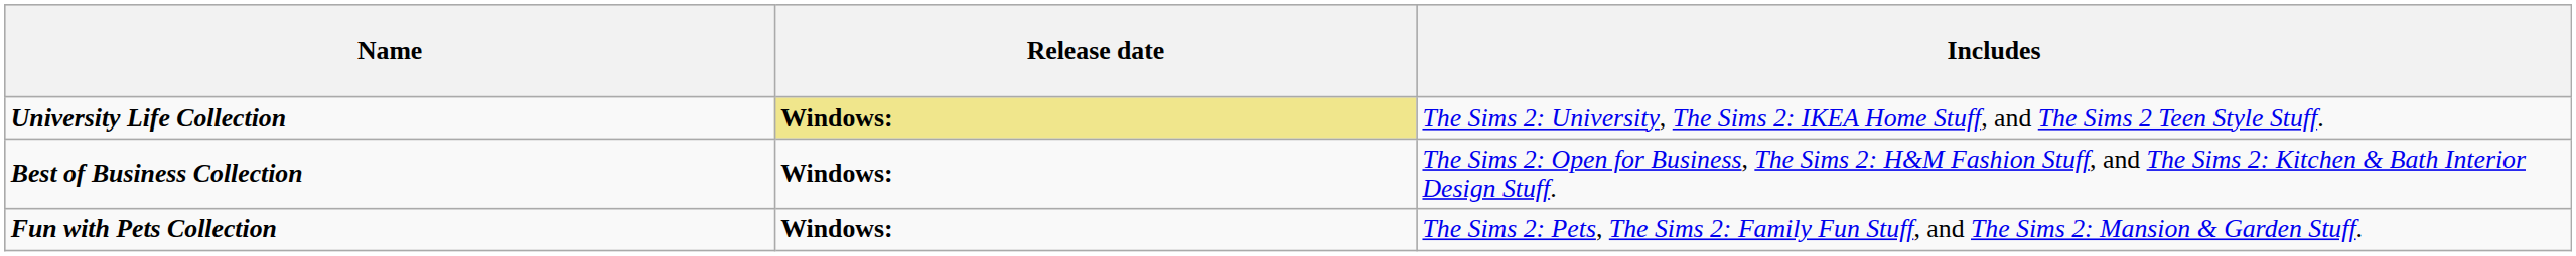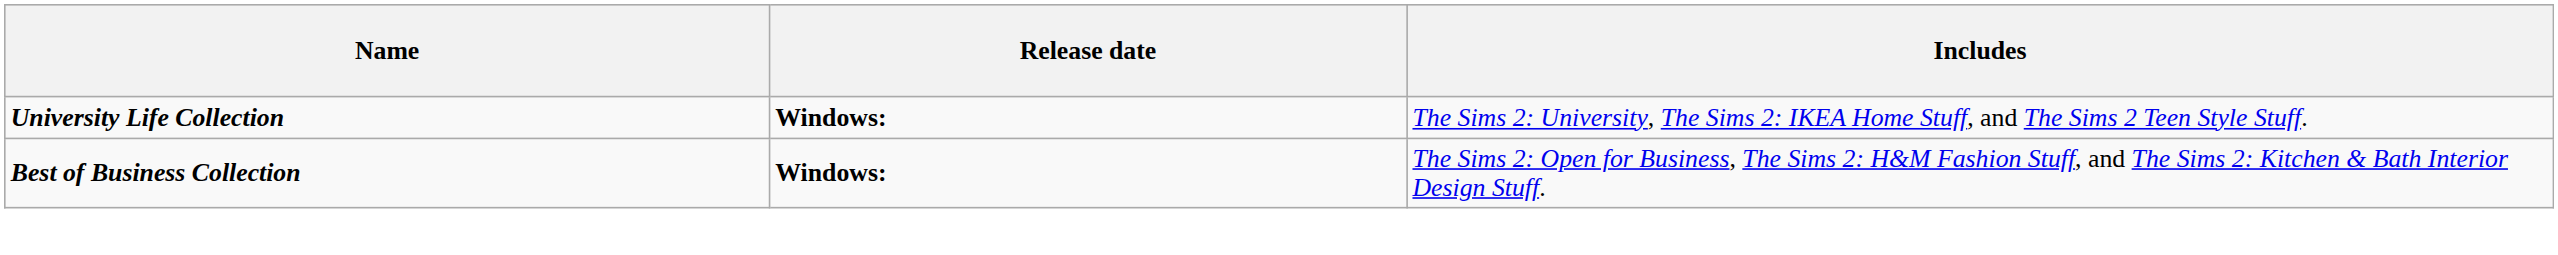University Life Collection | Release date: khaki background -> no background
- row: Fun with Pets Collection | Windows: | The Sims 2: Pets, The Sims 2: Family Fun Stuff, and The Sims 2: Mansion & Garden Stuff.
